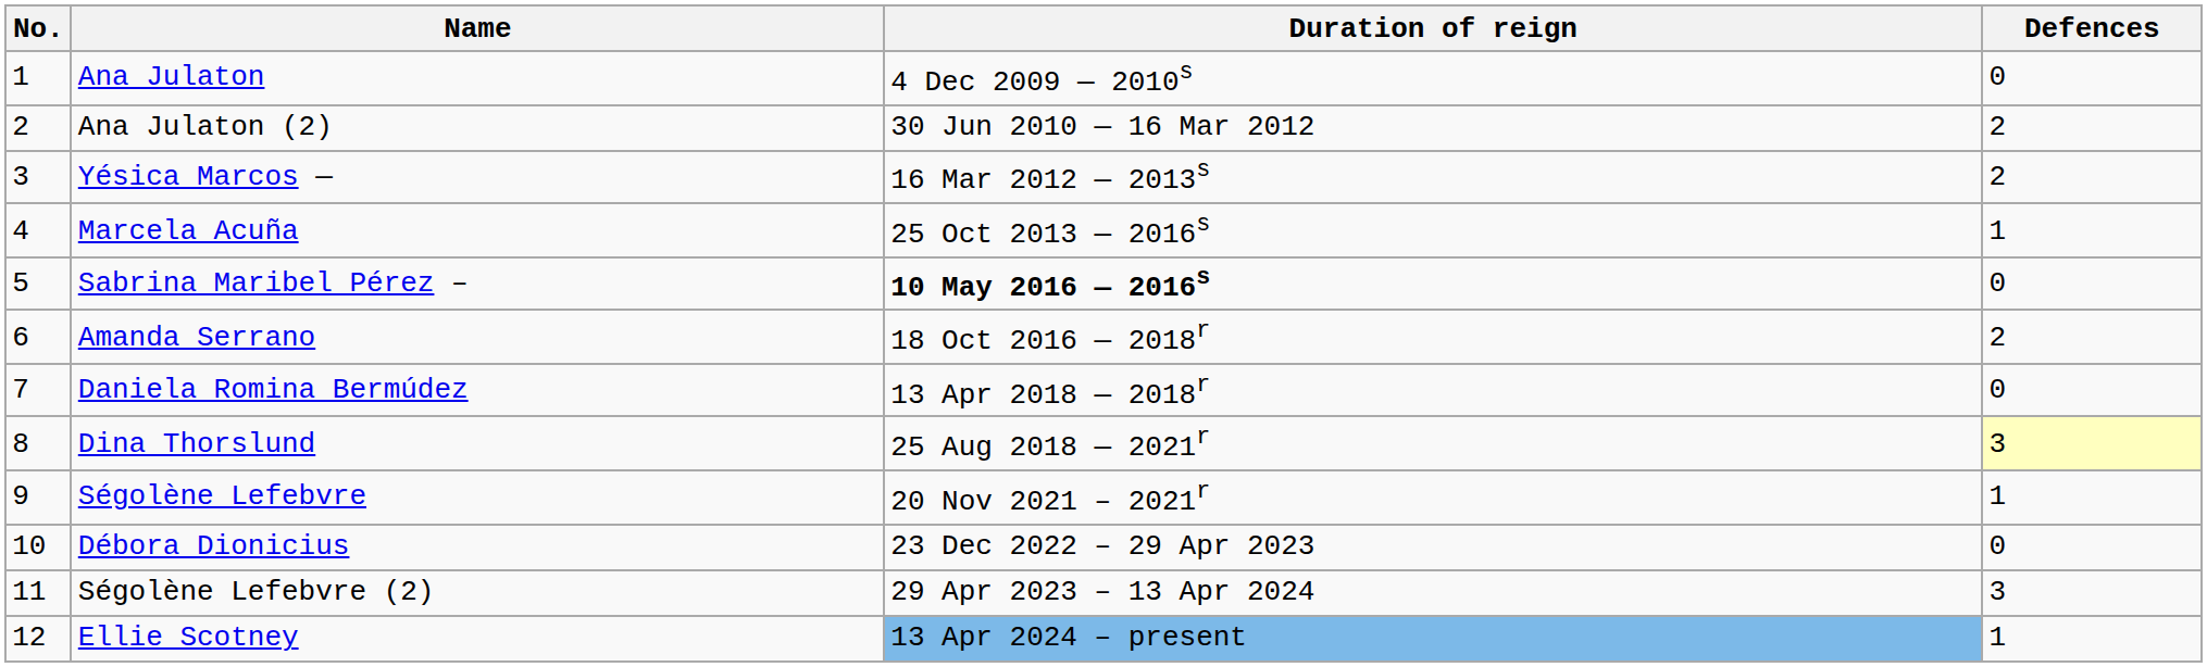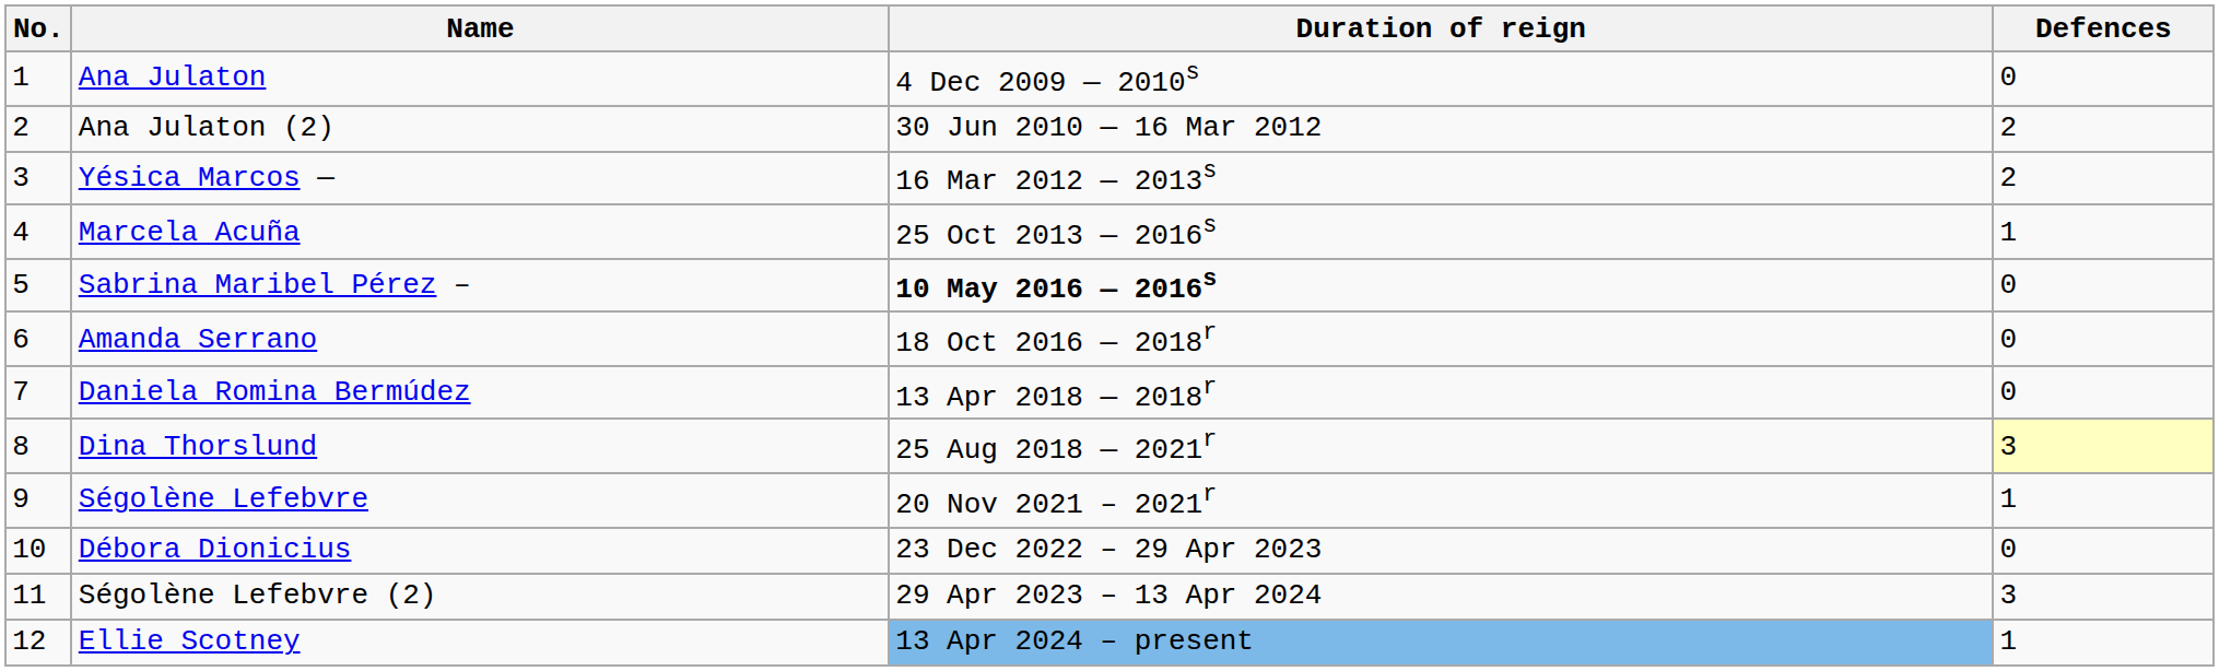Amanda Serrano | Defences: 2 -> 0
